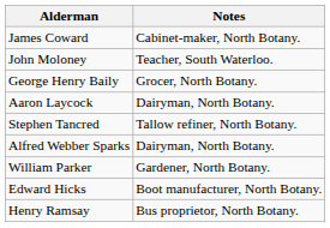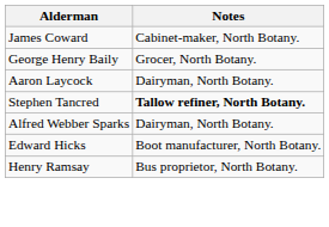- row: John Moloney | Teacher, South Waterloo.
Stephen Tancred | Notes: normal -> bold
- row: William Parker | Gardener, North Botany.
